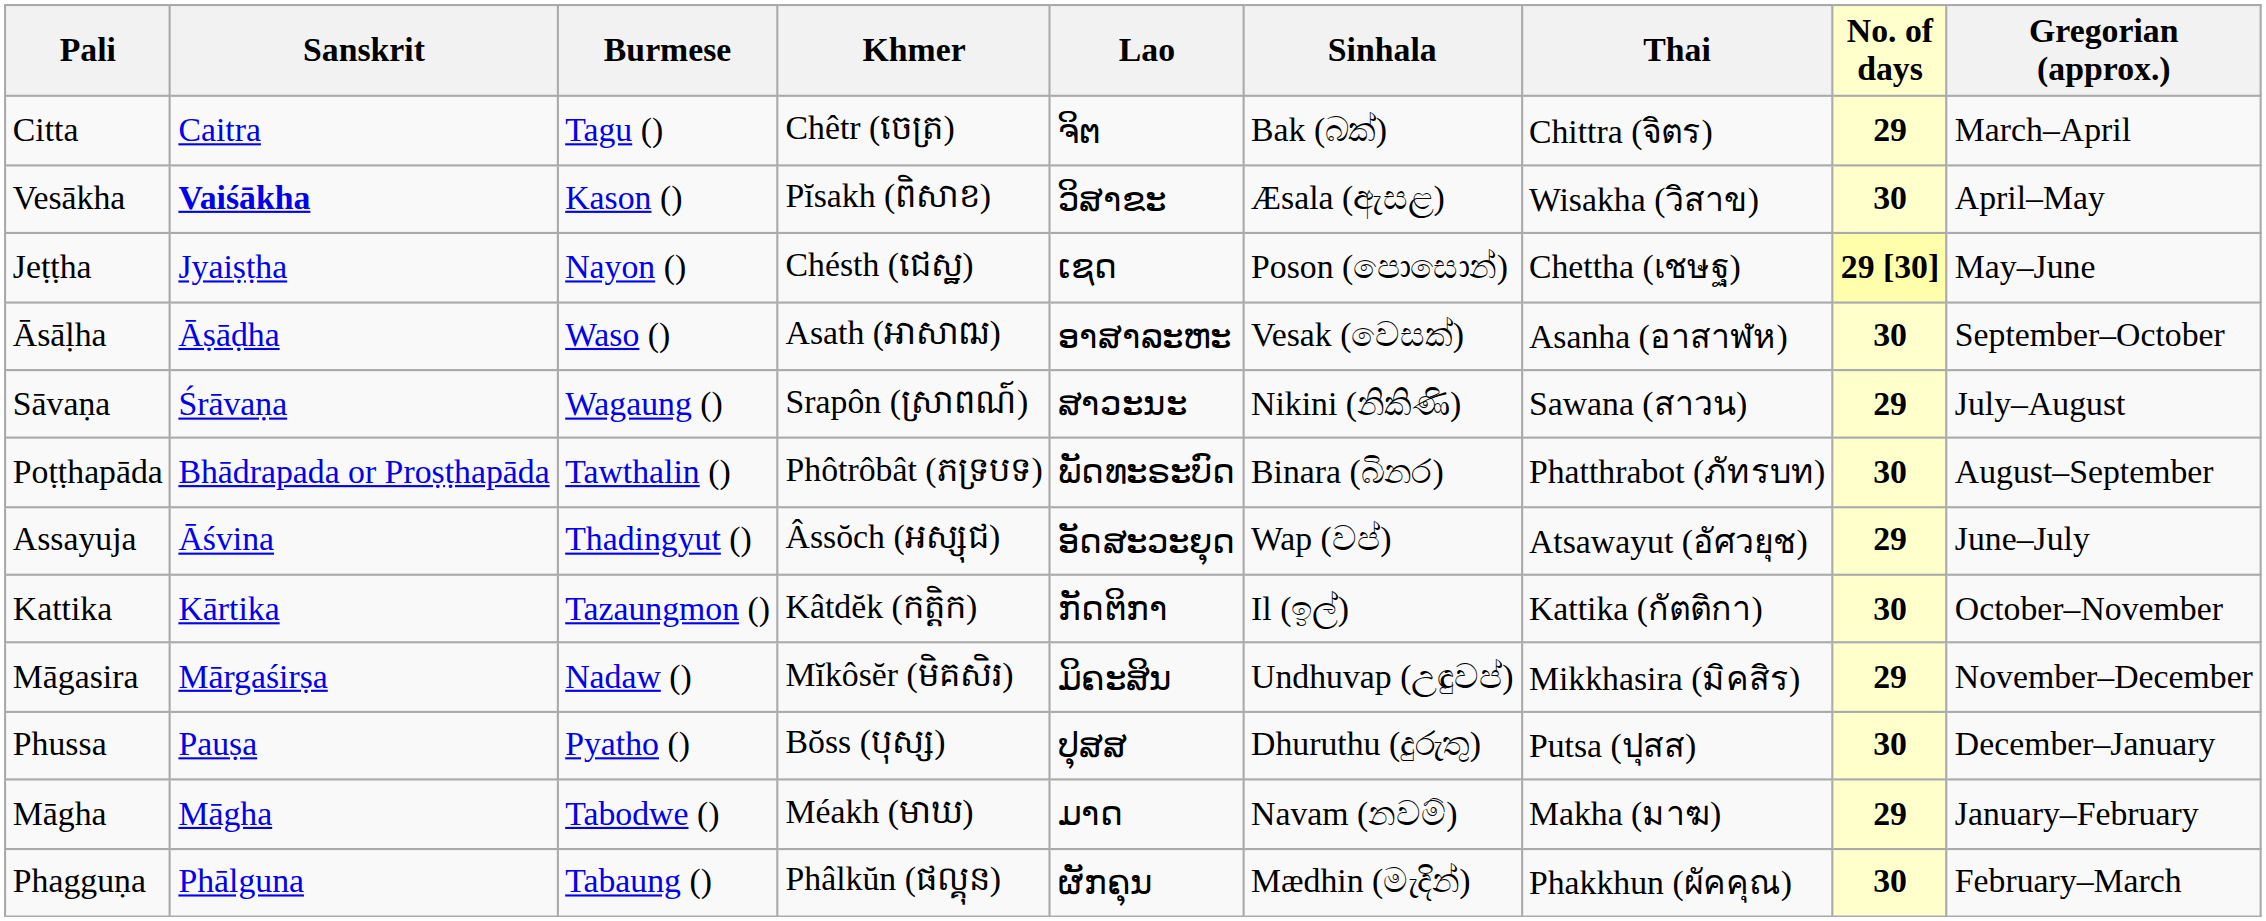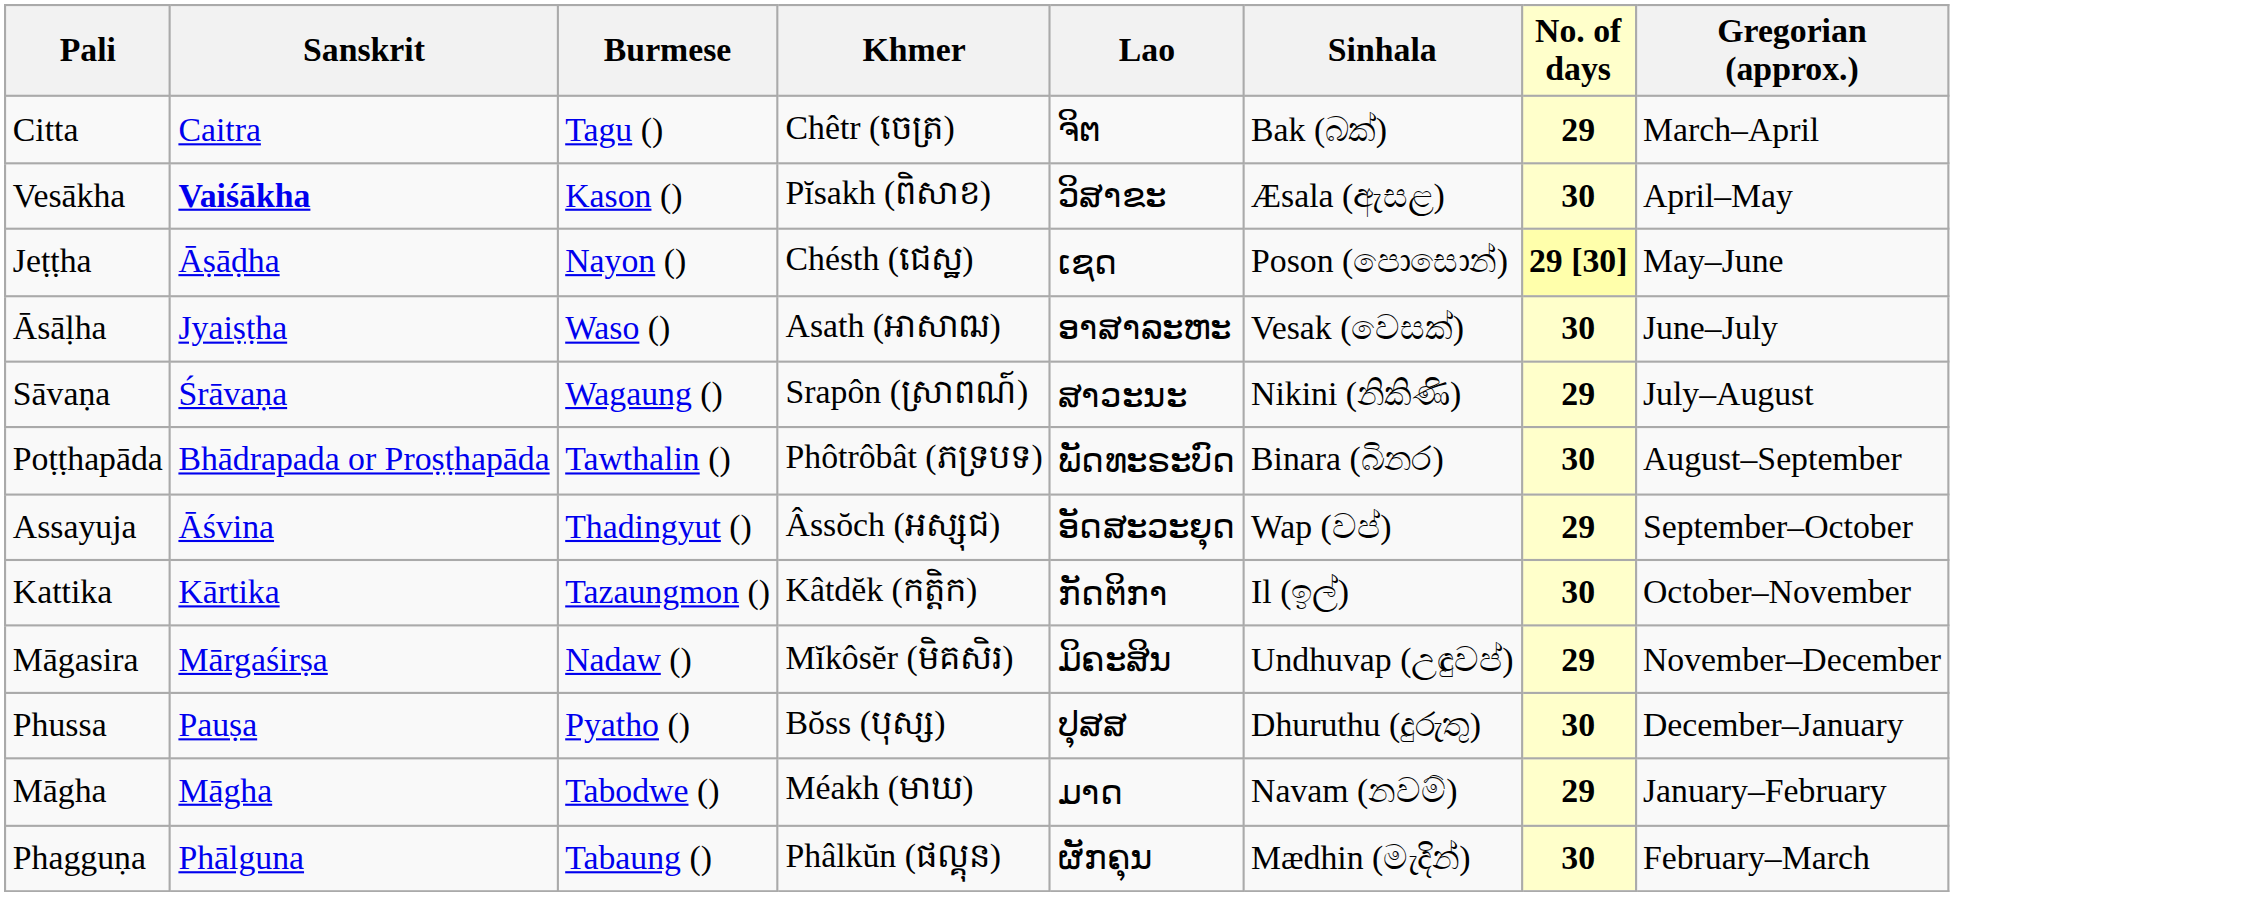- column: Thai | Chittra (จิตร) | Wisakha (วิสาข) | Chettha (เชษฐ) | Asanha (อาสาฬห) | Sawana (สาวน) | Phatthrabot (ภัทรบท) | Atsawayut (อัศวยุช) | Kattika (กัตติกา) | Mikkhasira (มิคสิร) | Putsa (ปุสส) | Makha (มาฆ) | Phakkhun (ผัคคุณ)
Jeṭṭha | Sanskrit: Jyaiṣṭha -> Āṣāḍha
Āsāḷha | Sanskrit: Āṣāḍha -> Jyaiṣṭha
Āsāḷha | Gregorian (approx.): September–October -> June–July
Assayuja | Gregorian (approx.): June–July -> September–October
